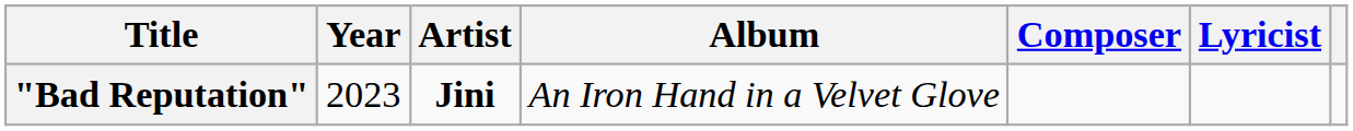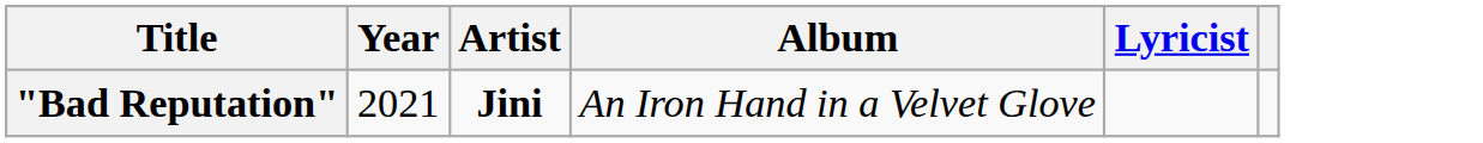- column: Composer
"Bad Reputation" | Year: 2023 -> 2021
